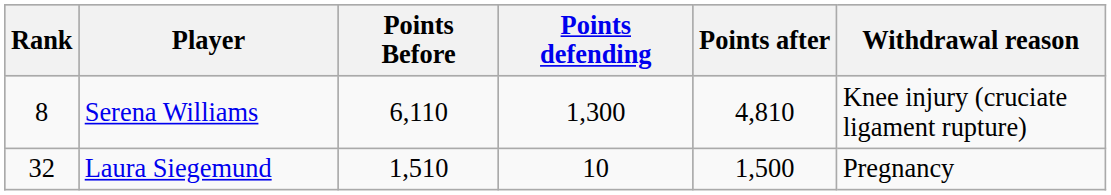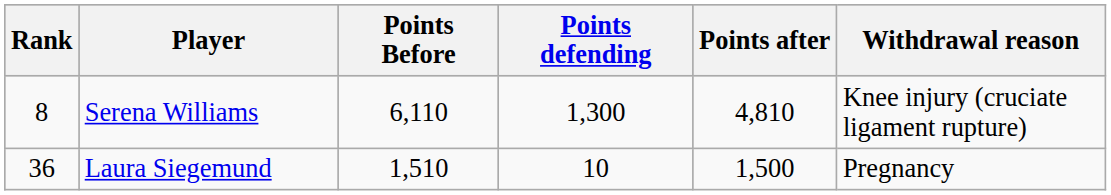Laura Siegemund | Rank: 32 -> 36
